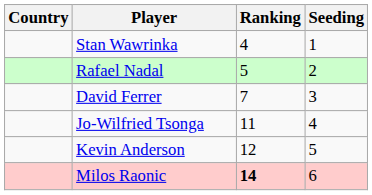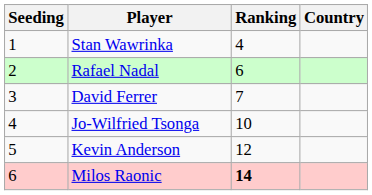columns swapped: Country <-> Seeding
Rafael Nadal | Ranking: 5 -> 6
Jo-Wilfried Tsonga | Ranking: 11 -> 10
